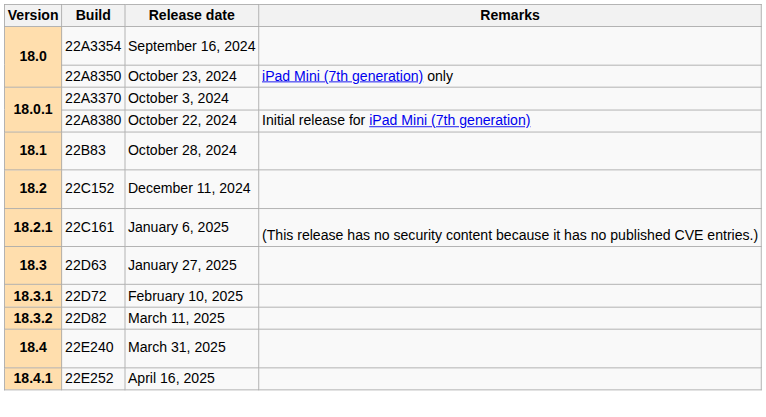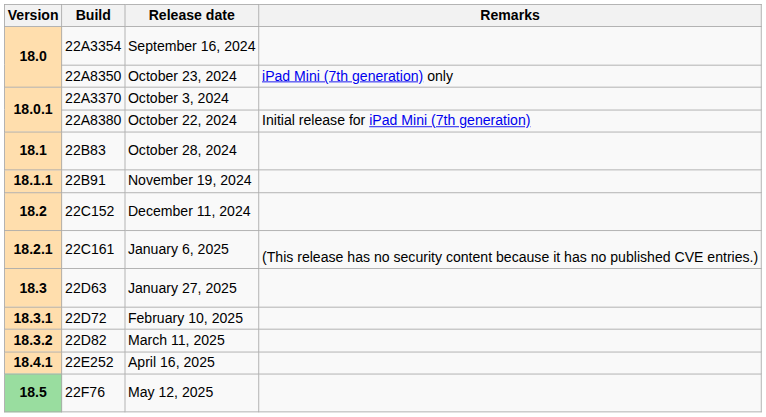+ row: 18.1.1 | 22B91 | November 19, 2024
- row: 18.4 | 22E240 | March 31, 2025
+ row: 18.5 | 22F76 | May 12, 2025
